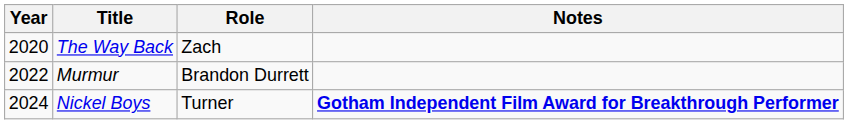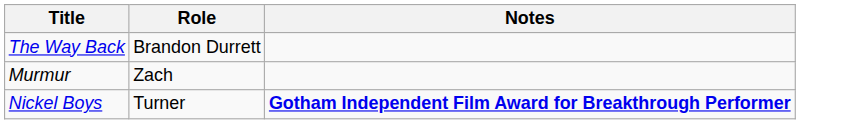- column: Year | 2020 | 2022 | 2024
The Way Back | Role: Zach -> Brandon Durrett
Murmur | Role: Brandon Durrett -> Zach
